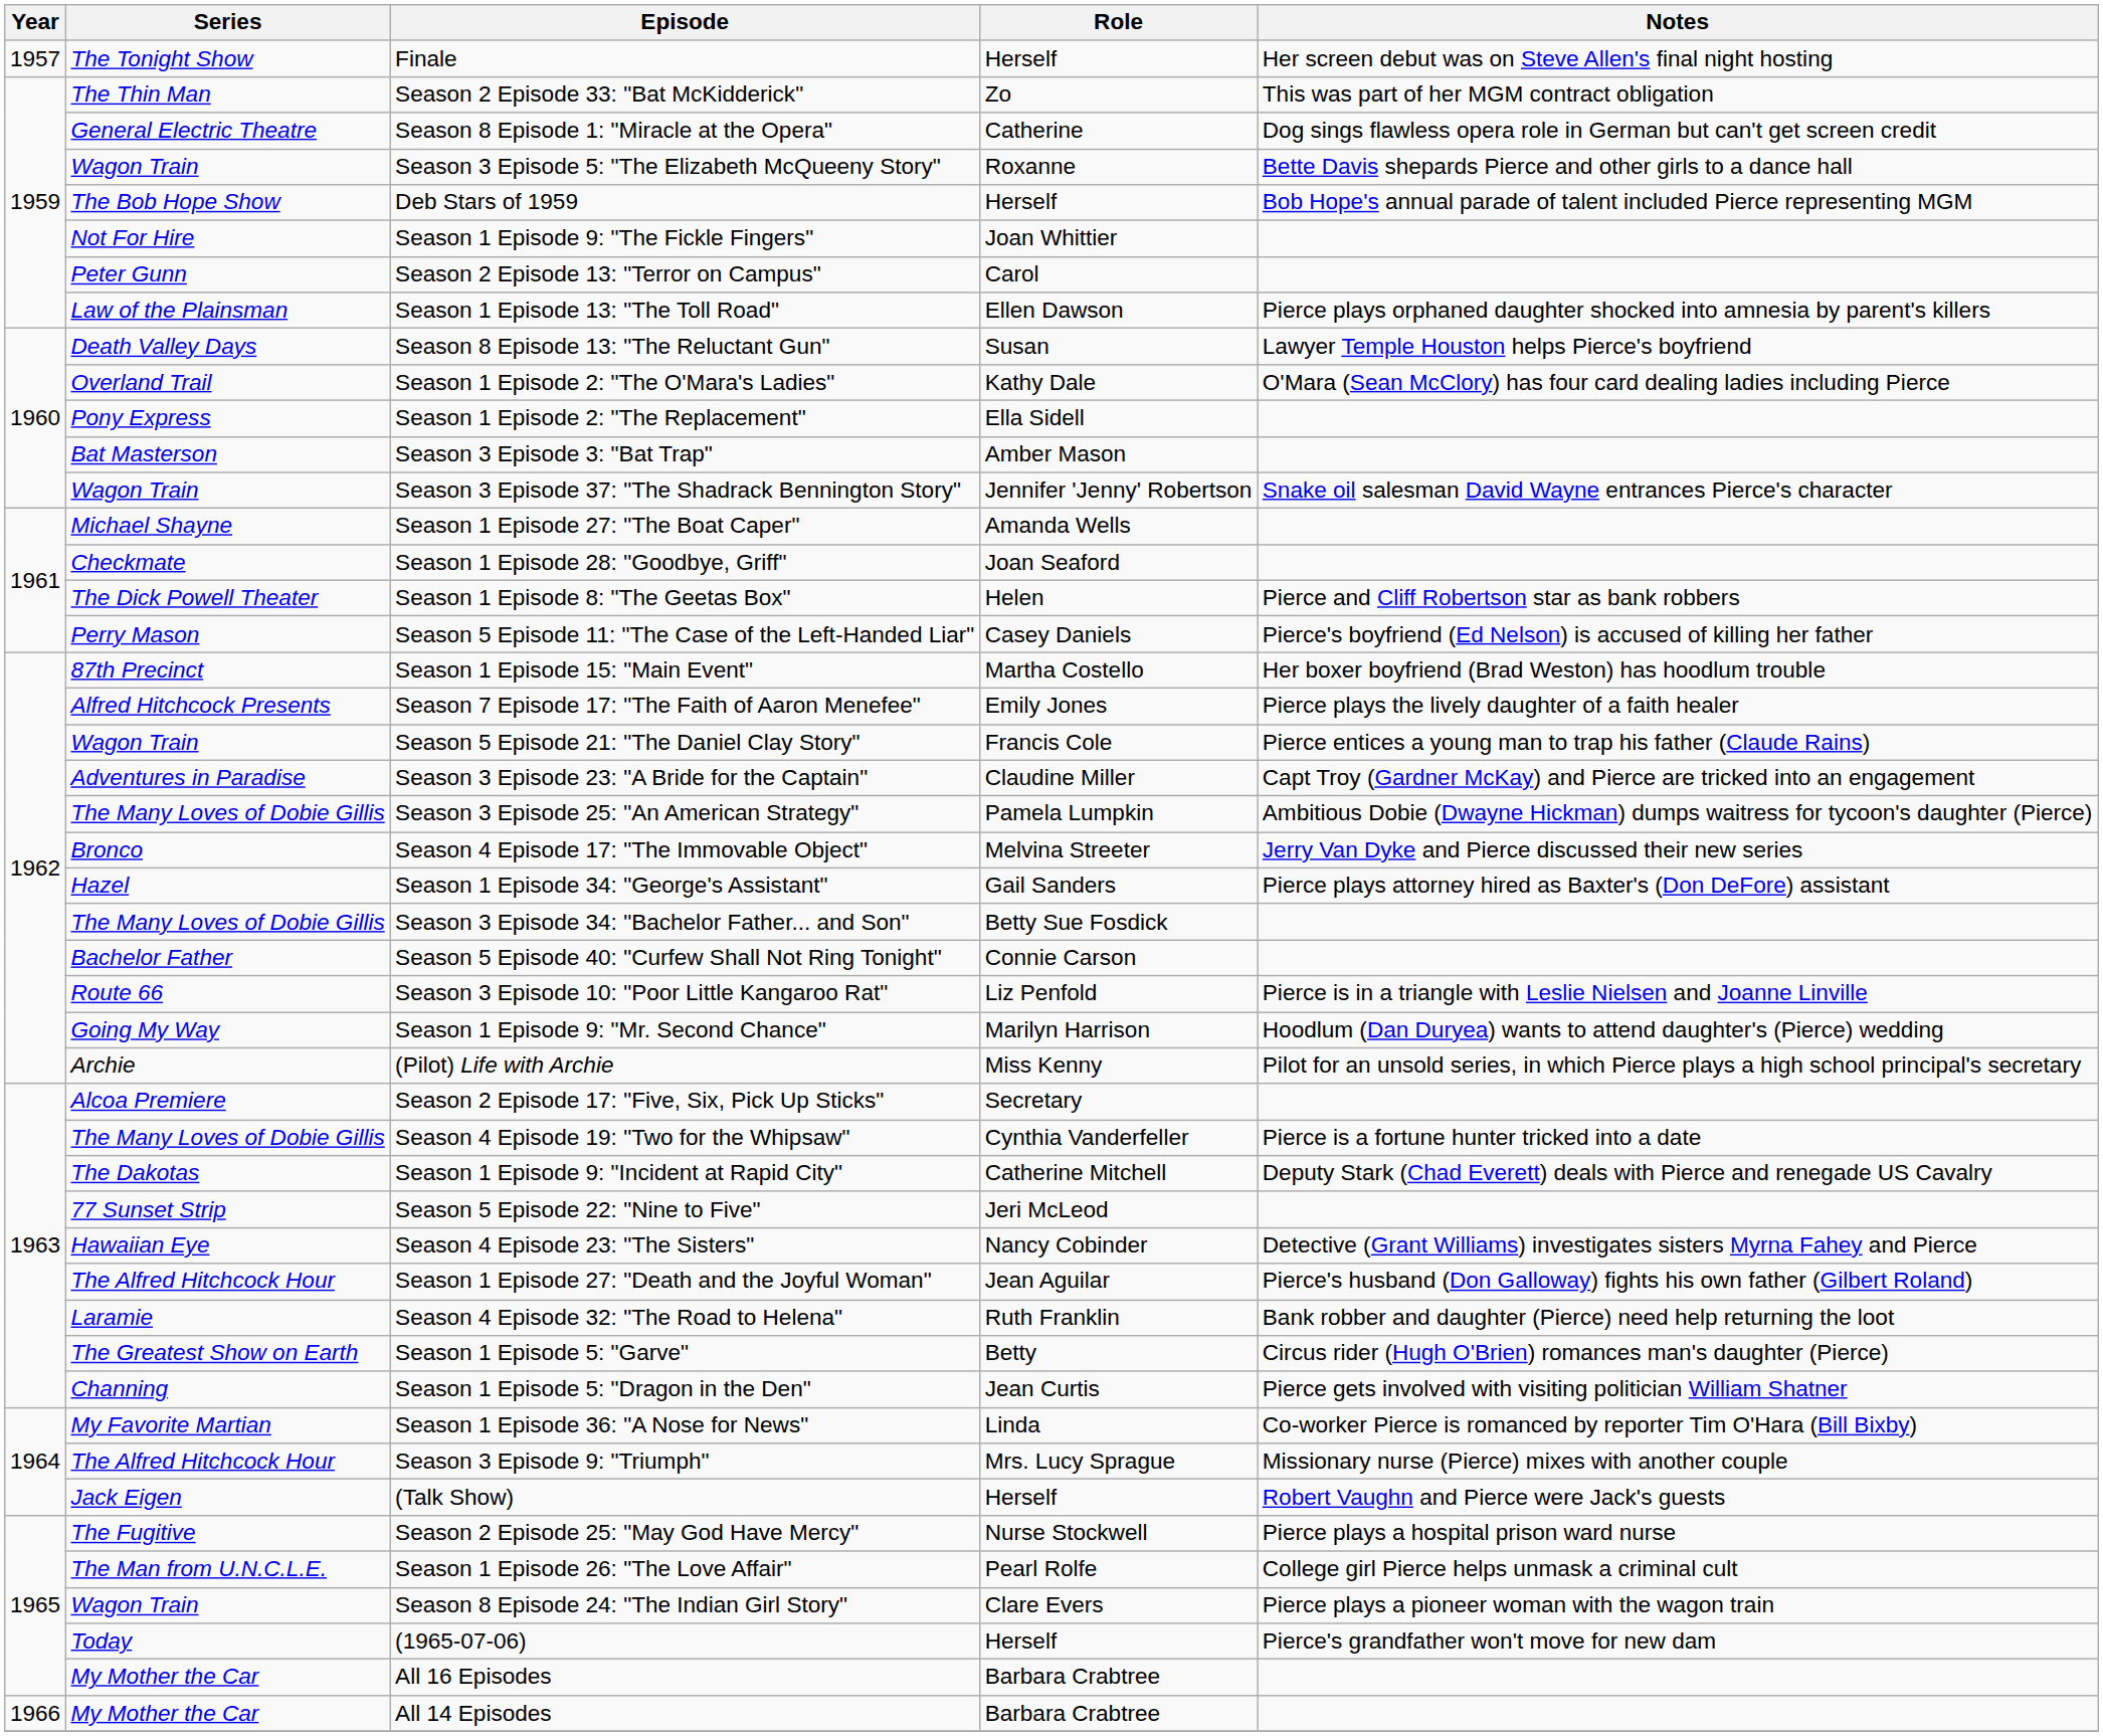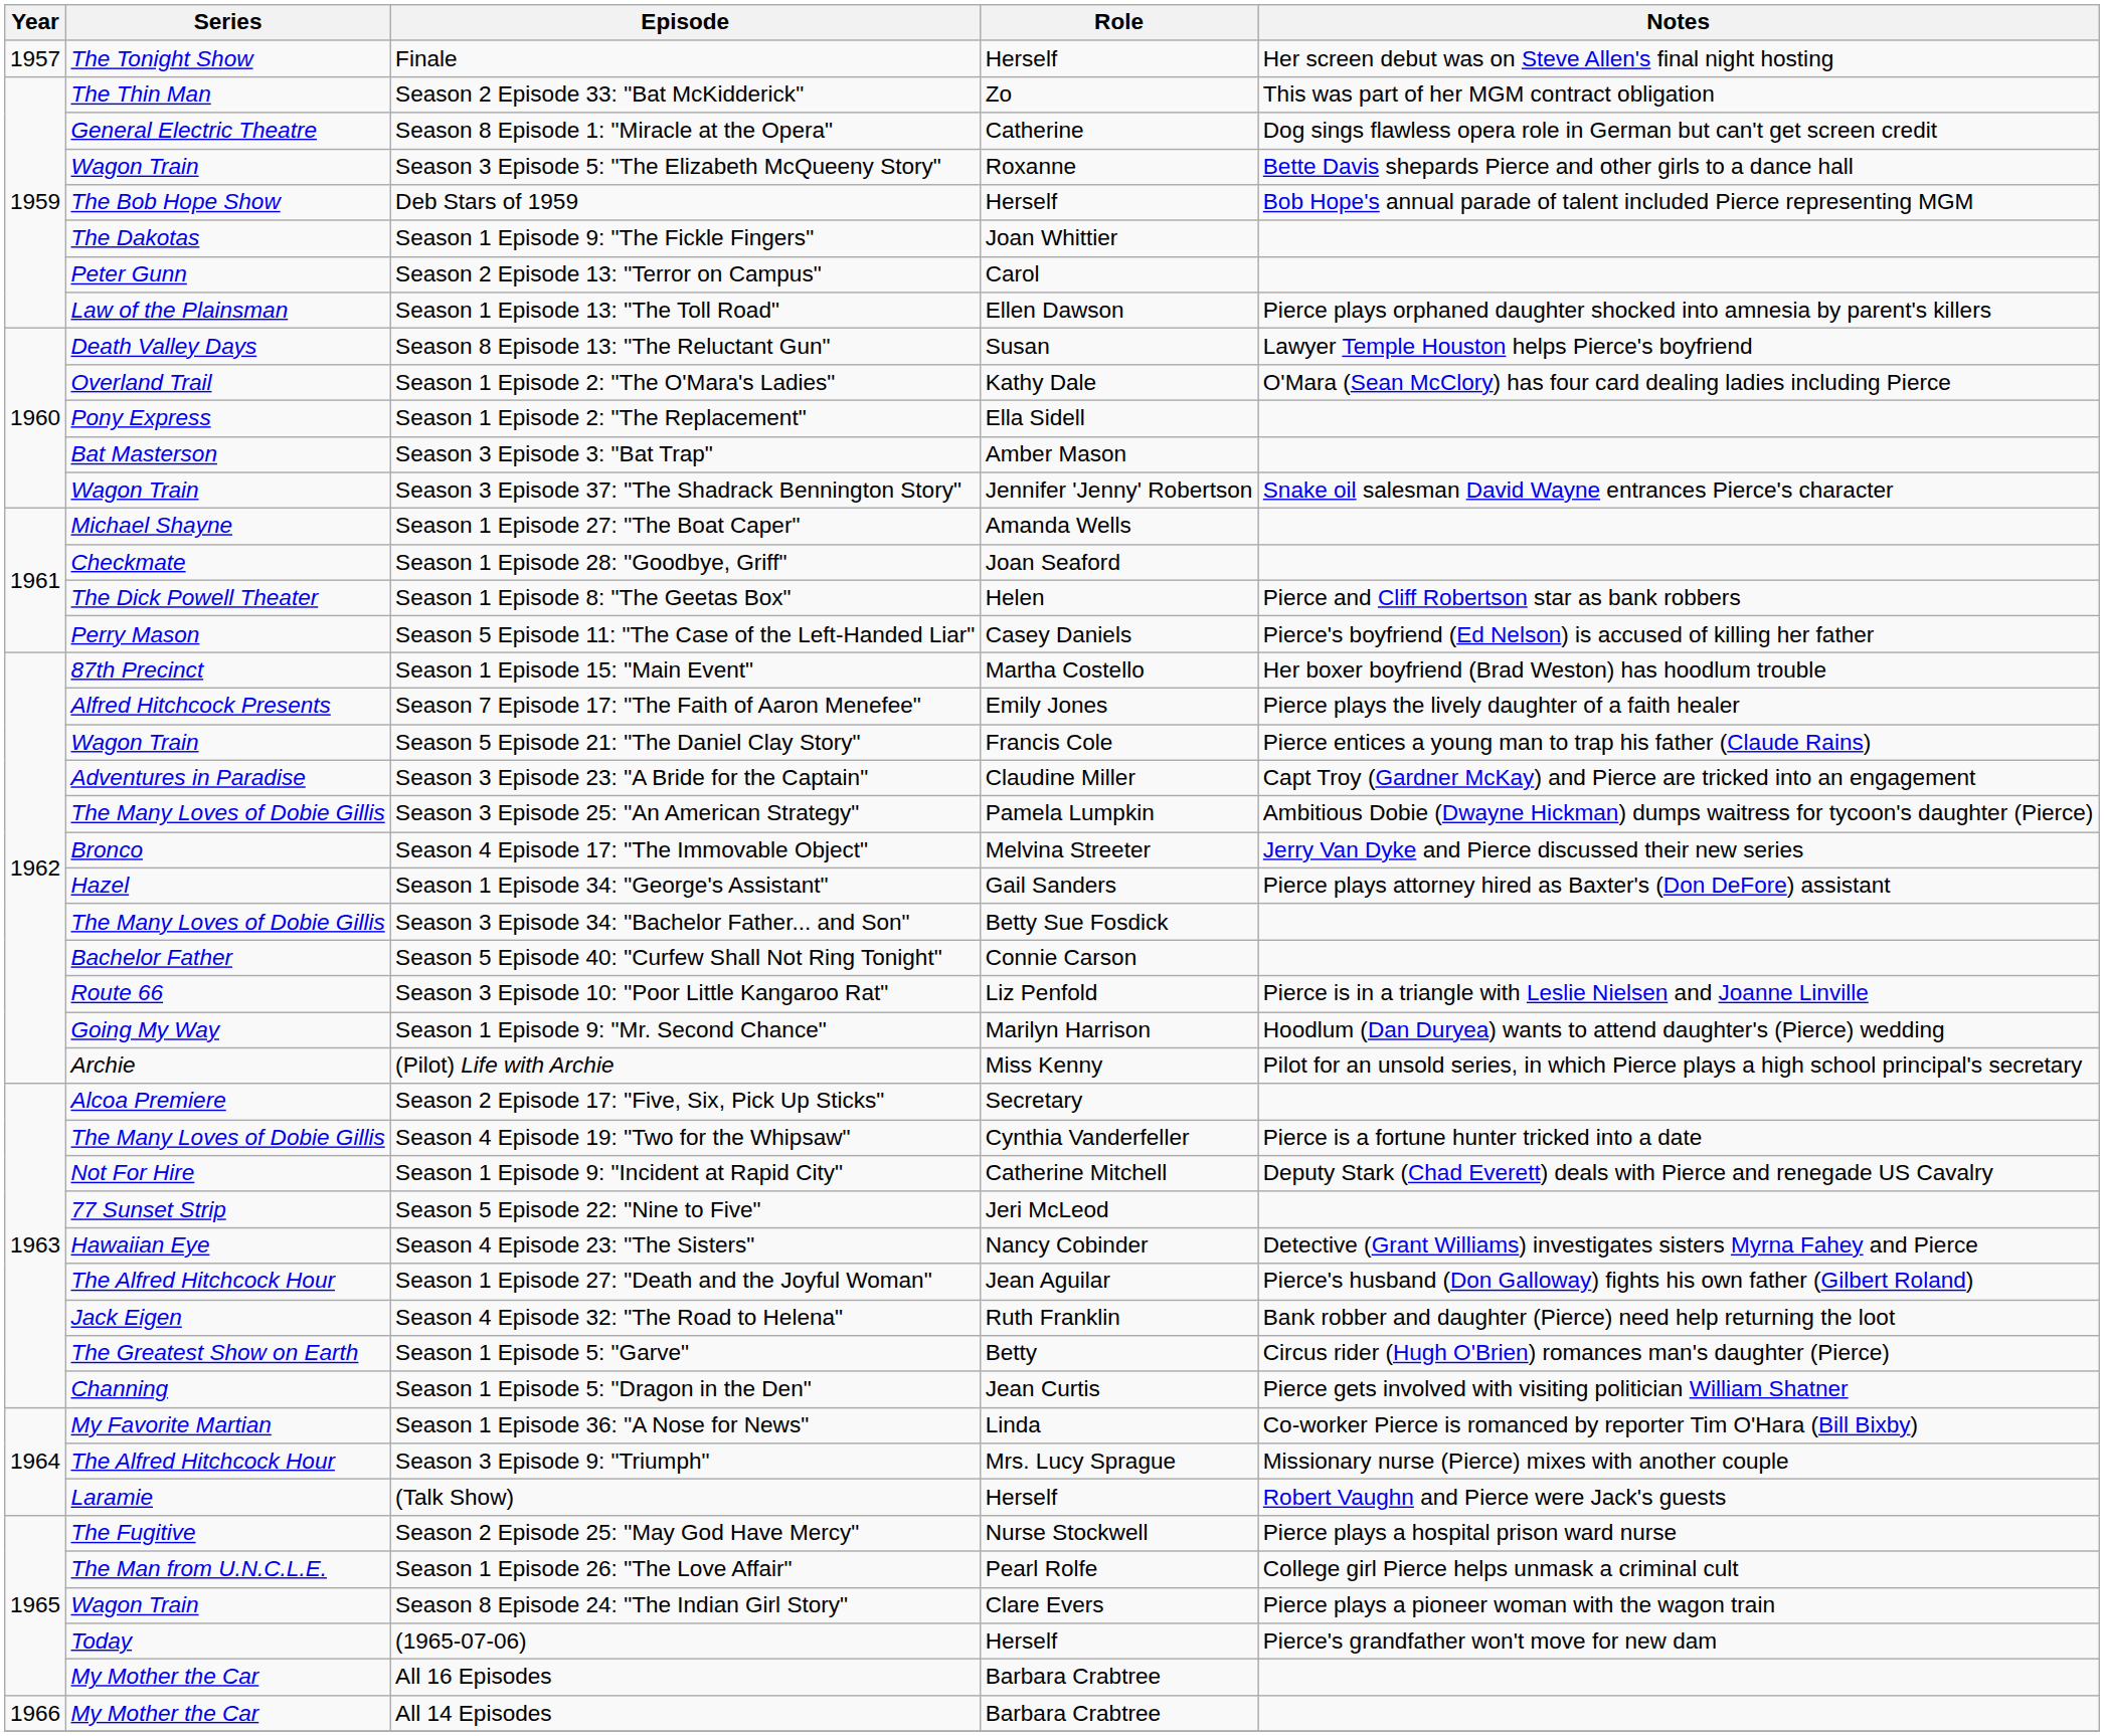Season 1 Episode 9: "The Fickle Fingers" | Series: Not For Hire -> The Dakotas
Season 1 Episode 9: "Incident at Rapid City" | Series: The Dakotas -> Not For Hire
Season 4 Episode 32: "The Road to Helena" | Series: Laramie -> Jack Eigen
(Talk Show) | Series: Jack Eigen -> Laramie
